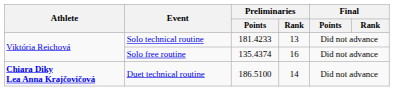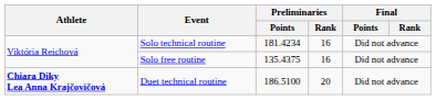Solo technical routine | Preliminaries / Points: 181.4233 -> 181.4234
Solo technical routine | Preliminaries / Rank: 13 -> 16
Solo free routine | Preliminaries / Points: 135.4374 -> 135.4375
Duet technical routine | Preliminaries / Rank: 14 -> 20
